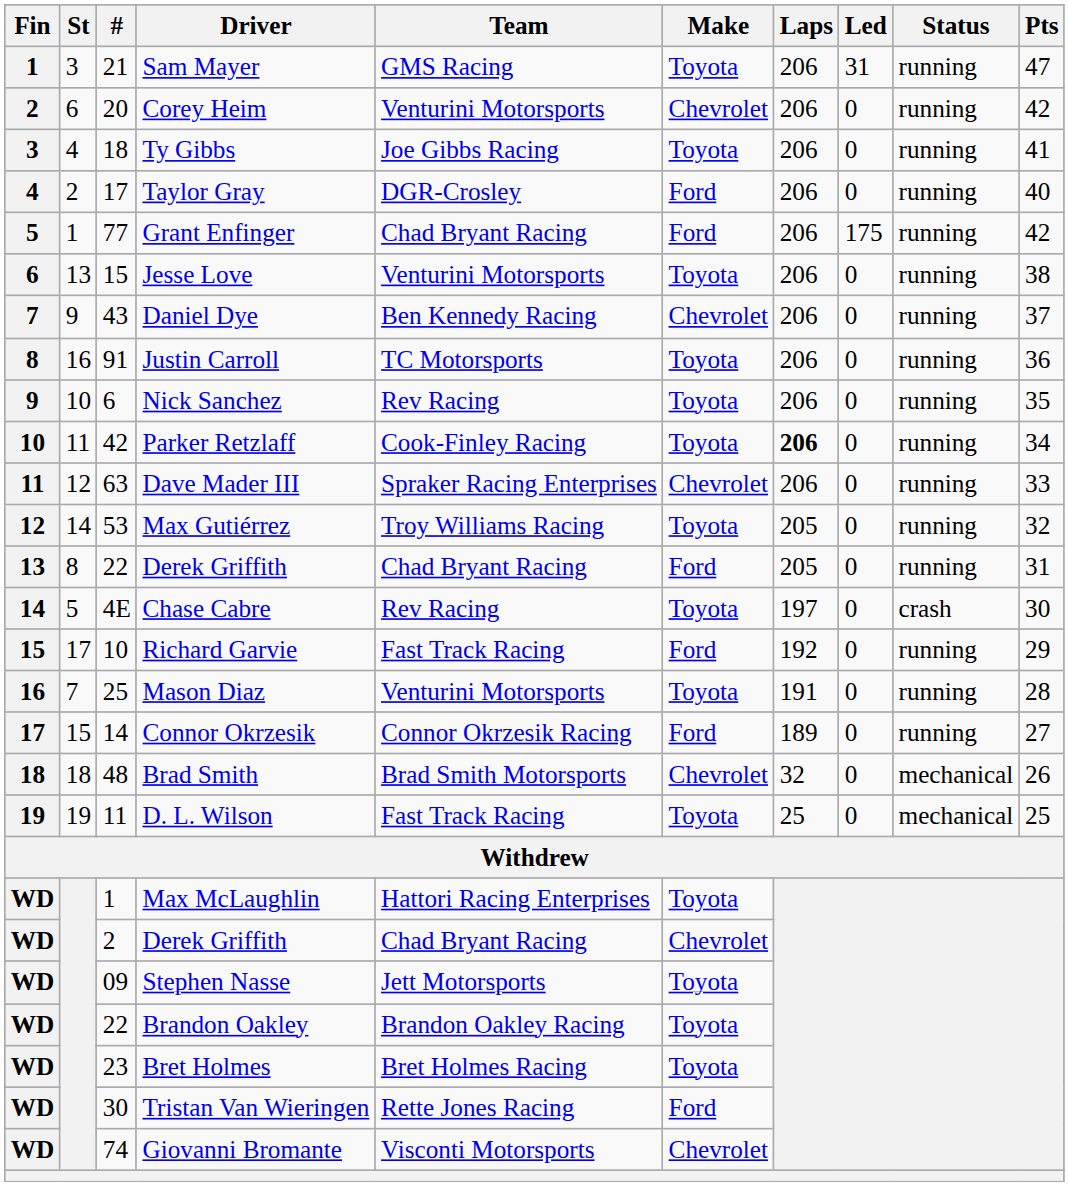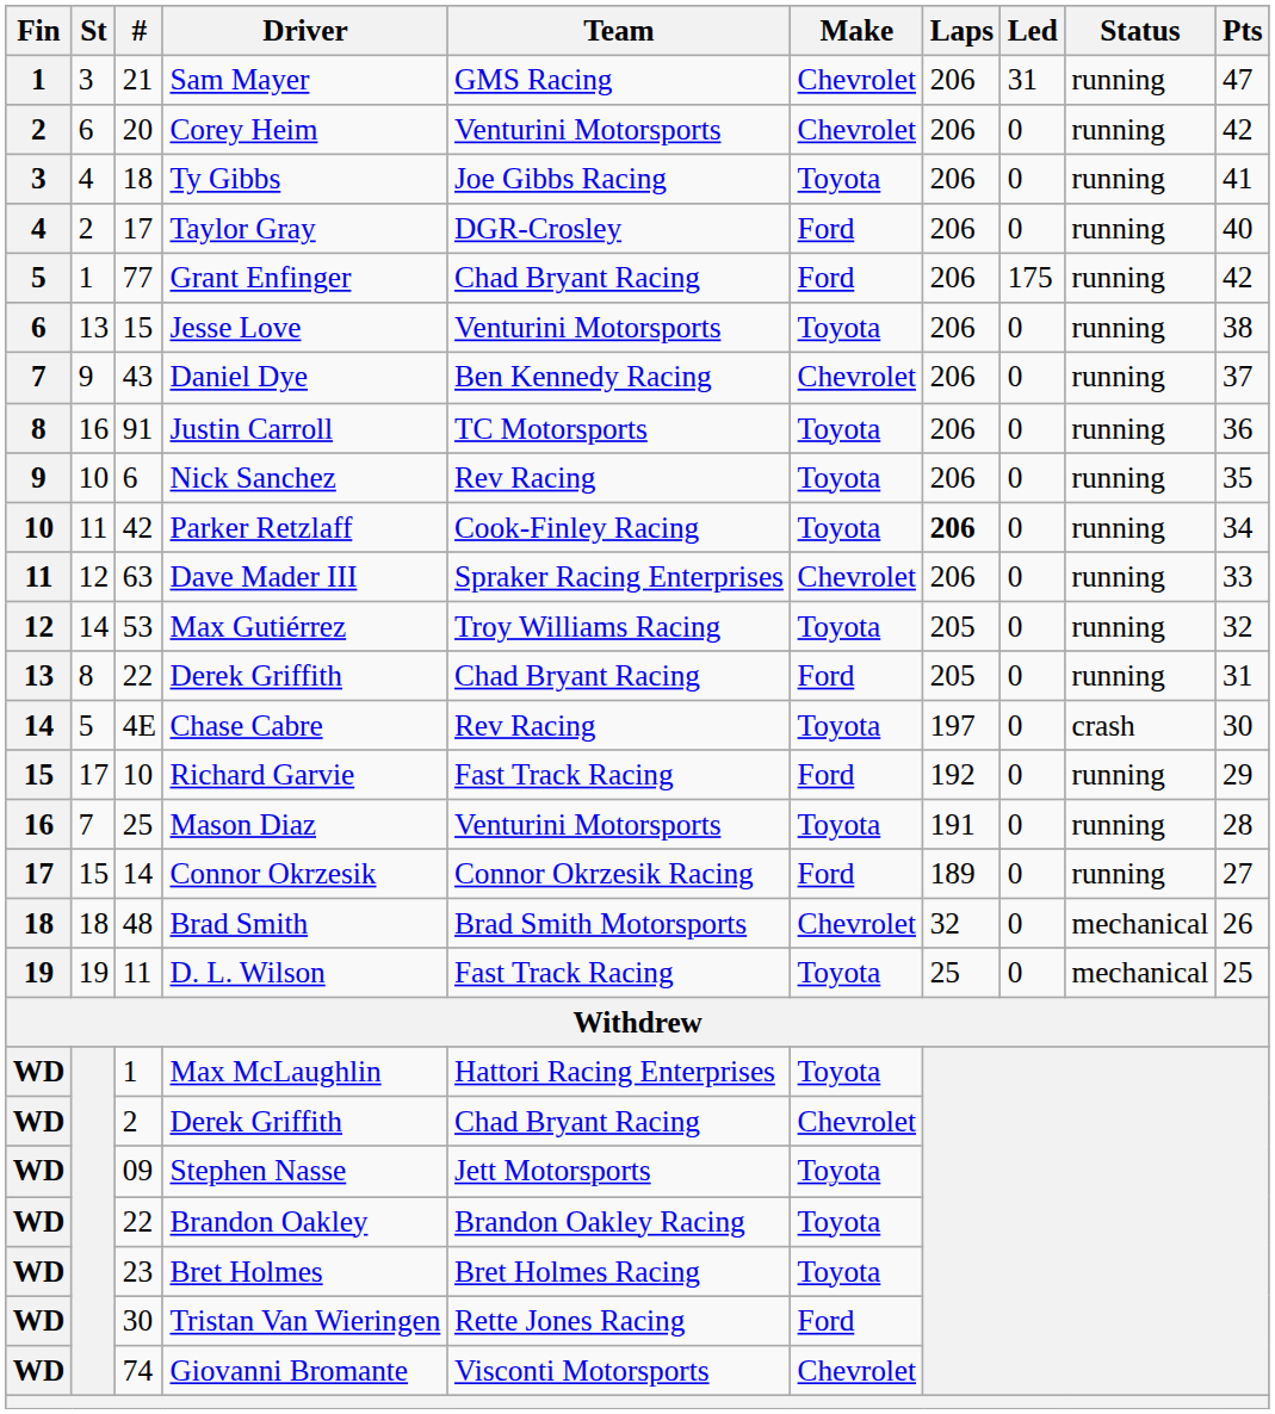Sam Mayer | Make: Toyota -> Chevrolet
